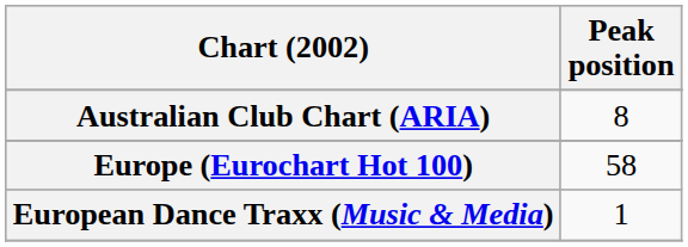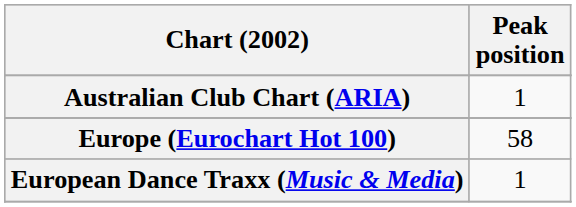Australian Club Chart (ARIA) | Peak position: 8 -> 1
